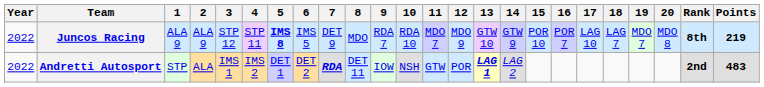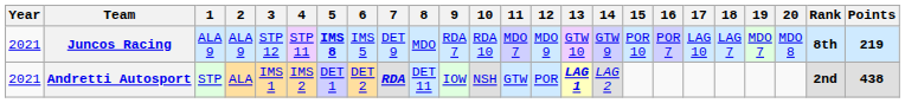Juncos Racing | Year: 2022 -> 2021
Andretti Autosport | Year: 2022 -> 2021
Andretti Autosport | Points: 483 -> 438
